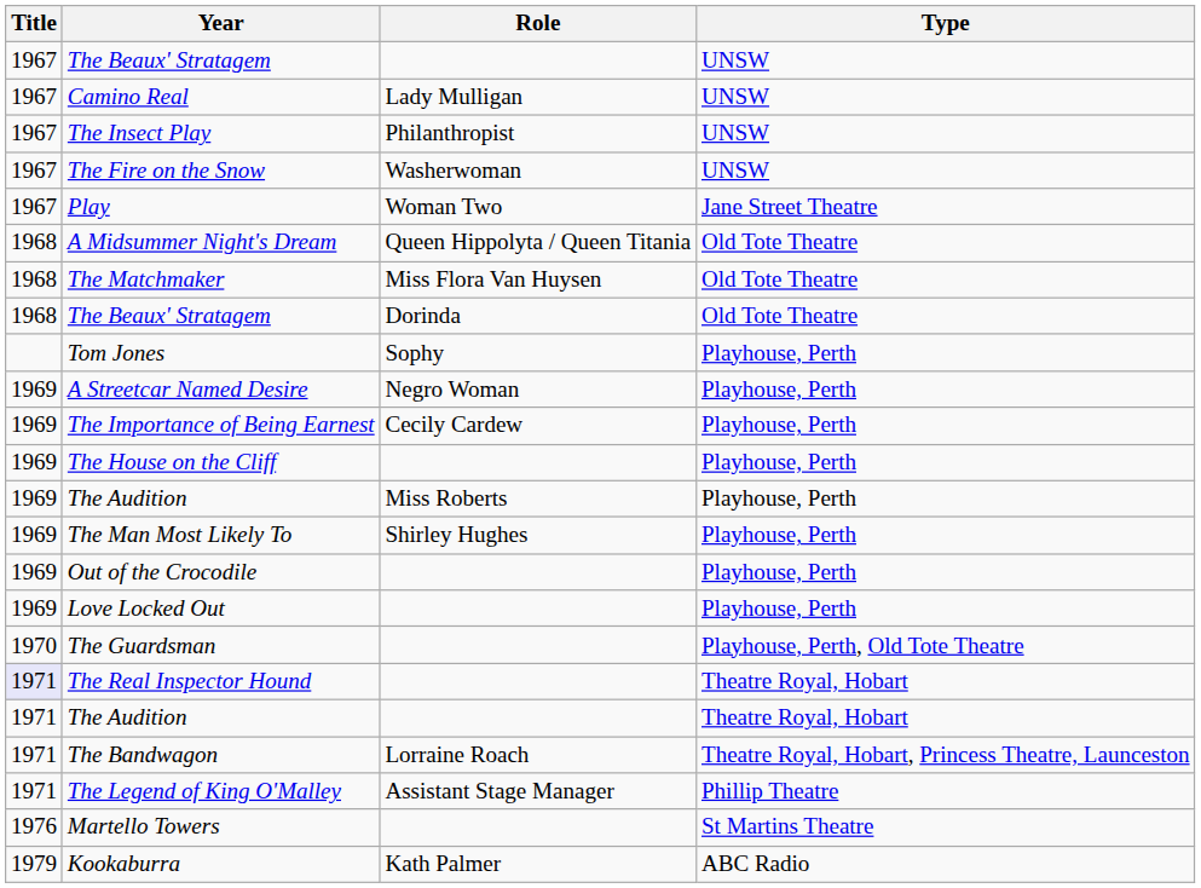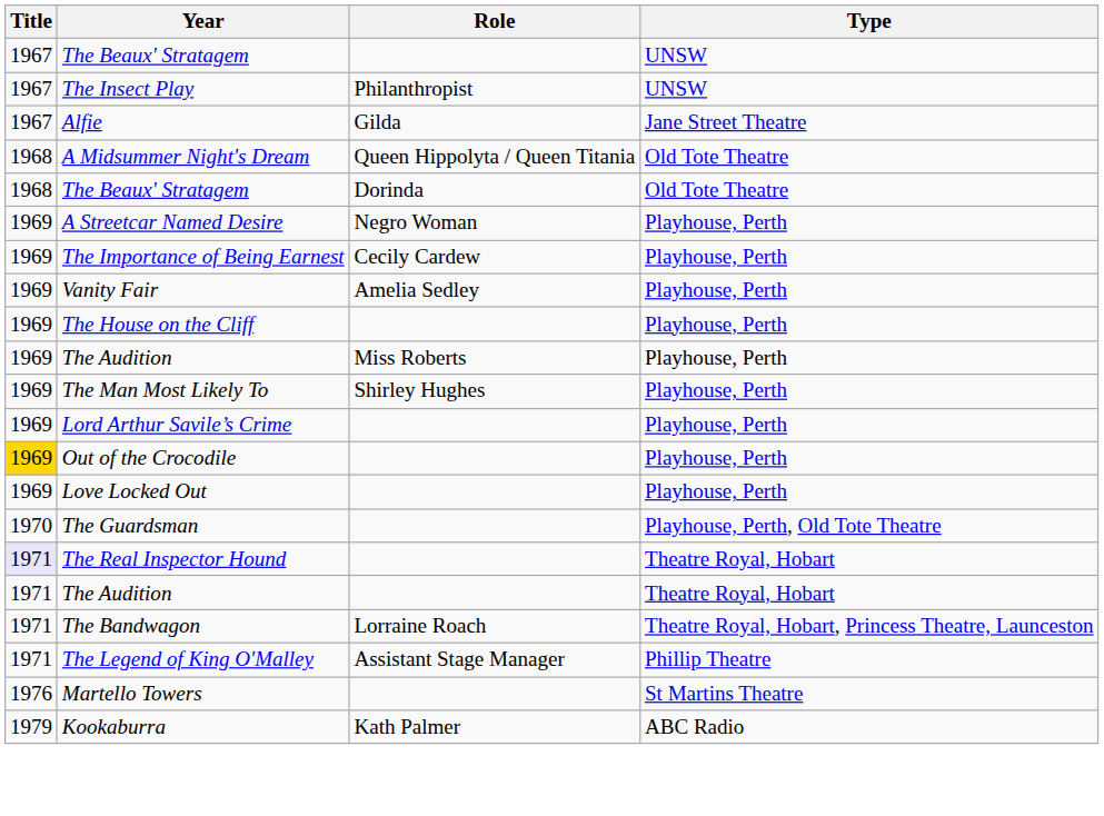- row: 1967 | Camino Real | Lady Mulligan | UNSW
- row: 1967 | The Fire on the Snow | Washerwoman | UNSW
+ row: 1967 | Alfie | Gilda | Jane Street Theatre
- row: 1967 | Play | Woman Two | Jane Street Theatre
- row: 1968 | The Matchmaker | Miss Flora Van Huysen | Old Tote Theatre
- row: Tom Jones | Sophy | Playhouse, Perth
+ row: 1969 | Vanity Fair | Amelia Sedley | Playhouse, Perth
+ row: 1969 | Lord Arthur Savile’s Crime | Playhouse, Perth
Out of the Crocodile | Title: no background -> gold background
